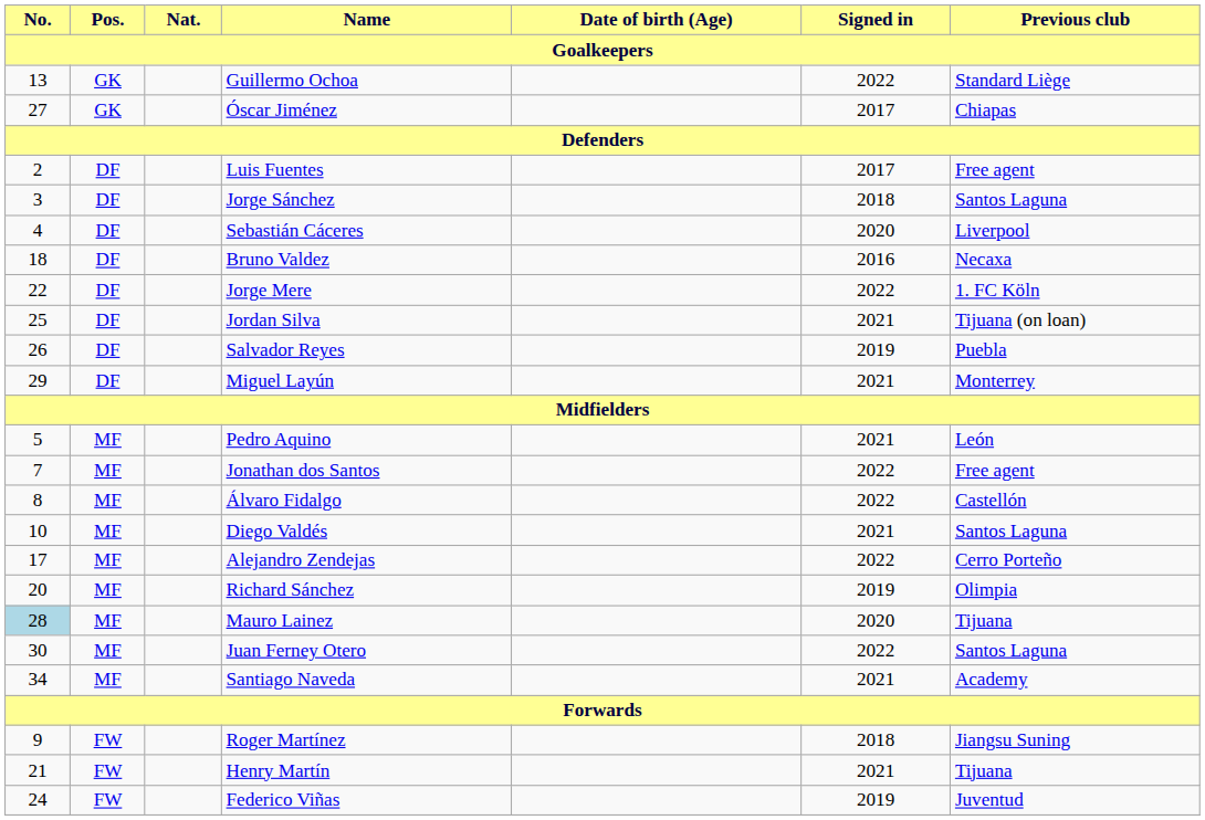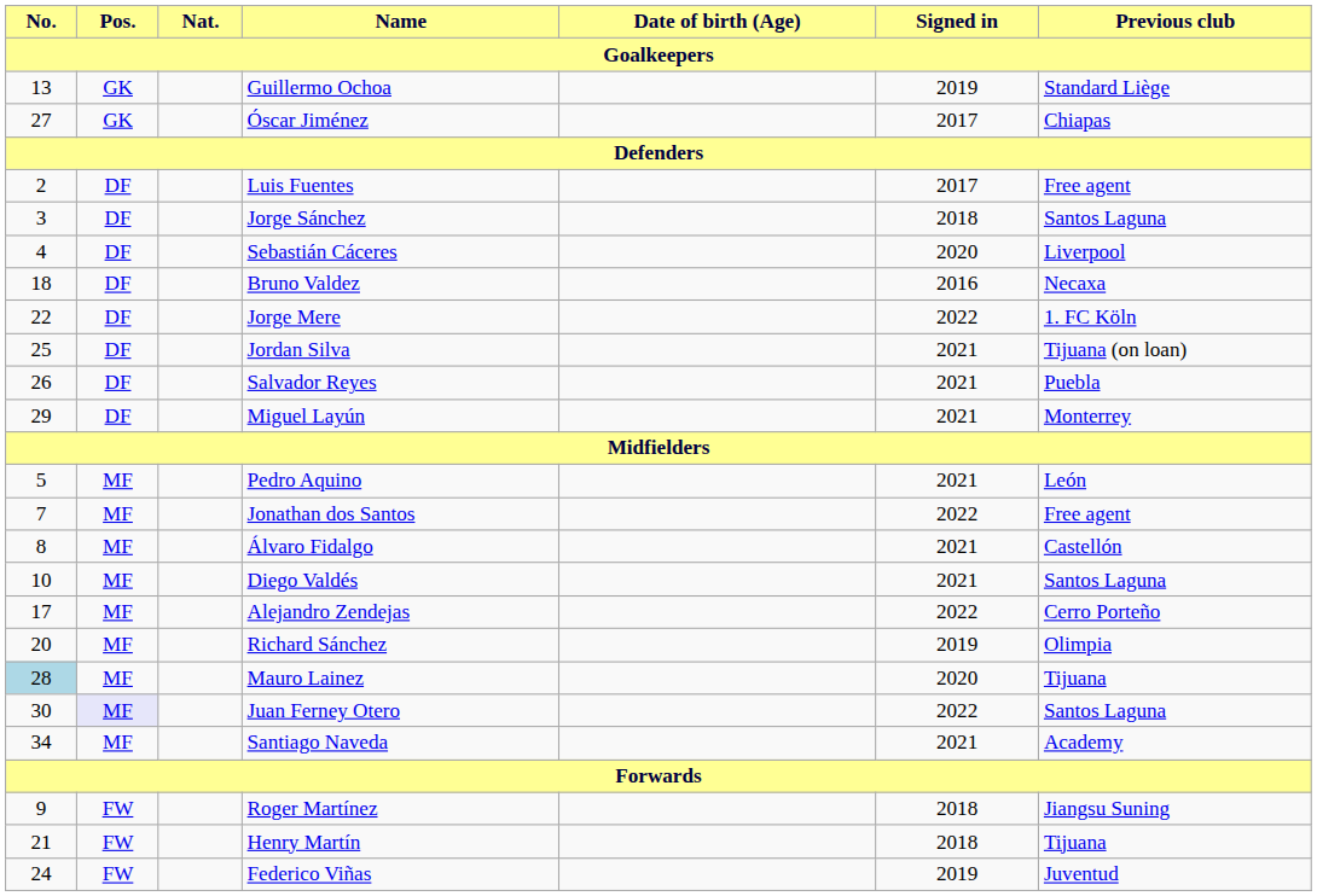Guillermo Ochoa | Signed in / Goalkeepers: 2022 -> 2019
Salvador Reyes | Signed in / Goalkeepers: 2019 -> 2021
Álvaro Fidalgo | Signed in / Goalkeepers: 2022 -> 2021
Juan Ferney Otero | Pos. / Goalkeepers: no background -> lavender background
Henry Martín | Signed in / Goalkeepers: 2021 -> 2018
